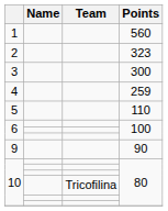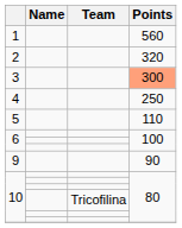2 | Points: 323 -> 320
3 | Points: no background -> lightsalmon background
4 | Points: 259 -> 250
